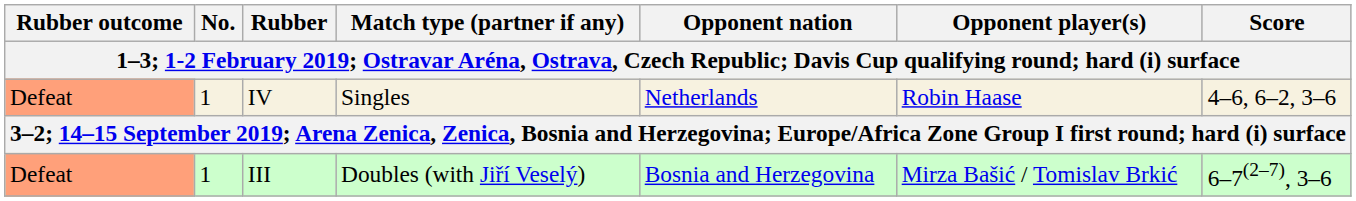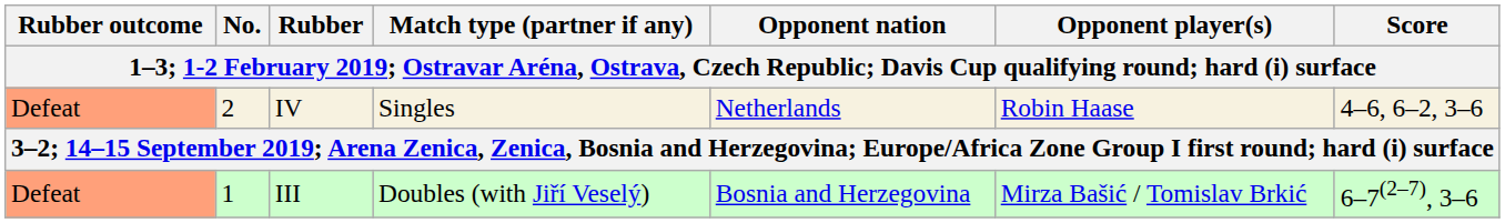IV | No.: 1 -> 2
